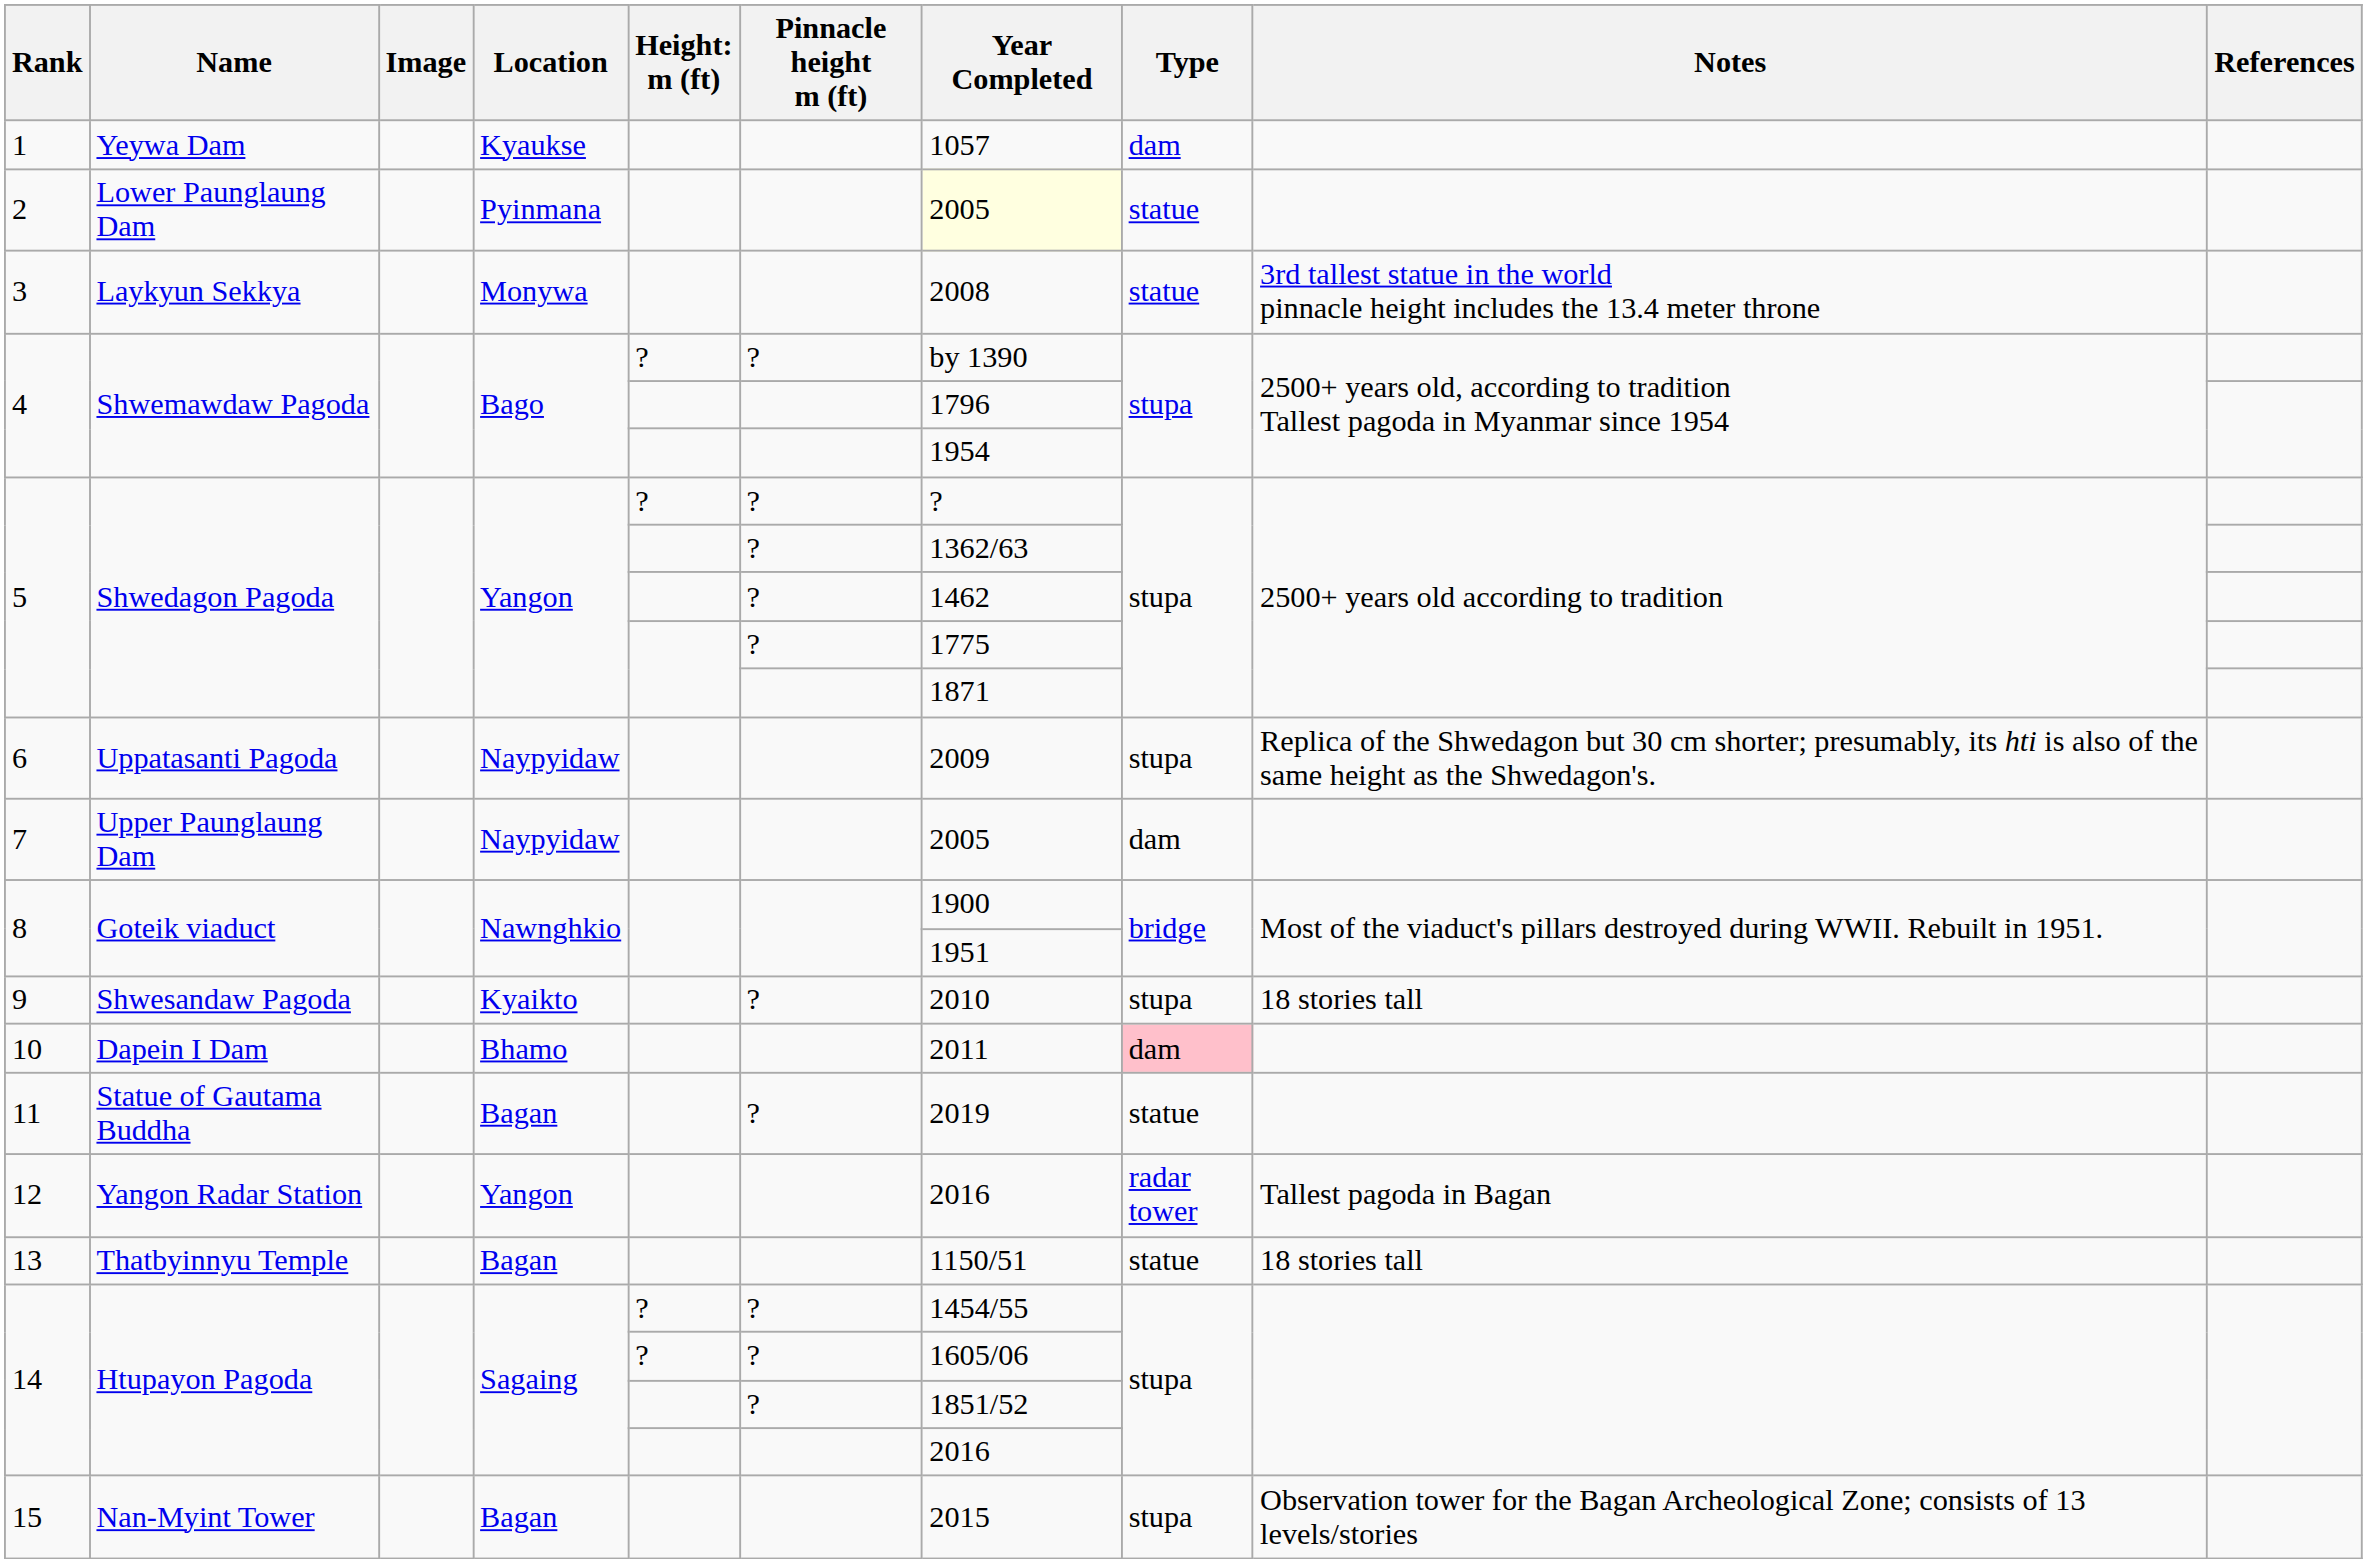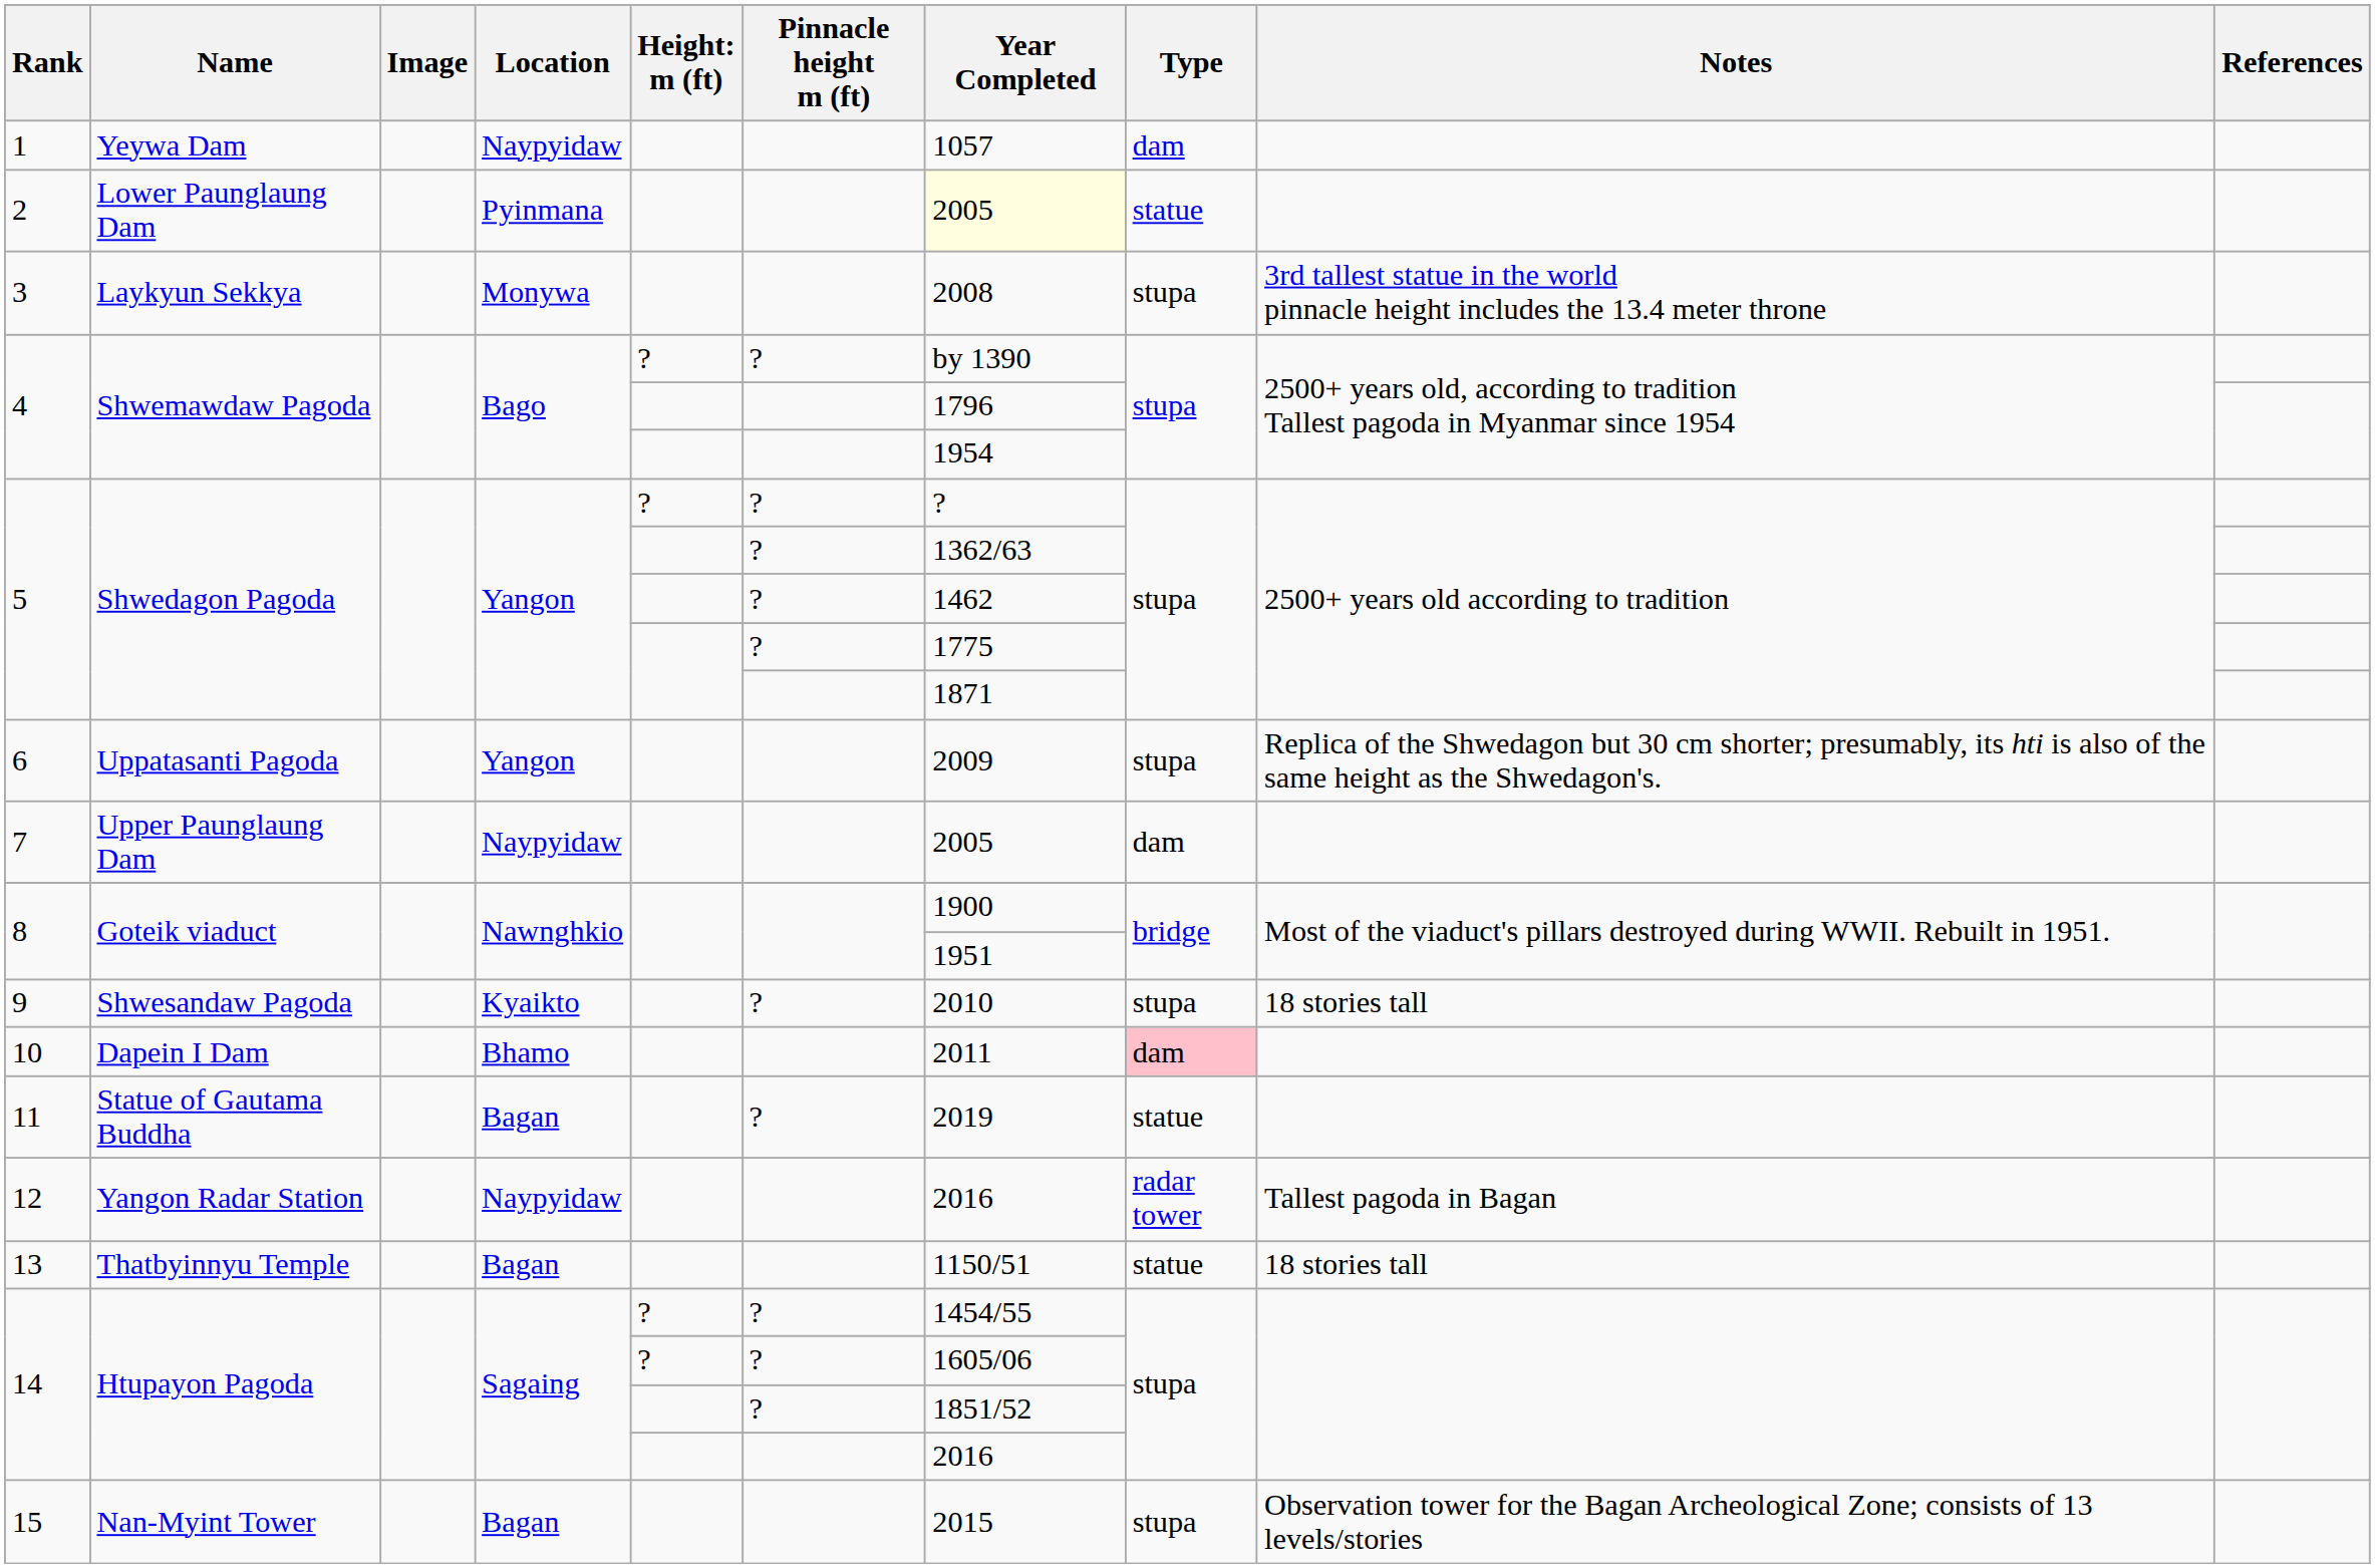1 | Location: Kyaukse -> Naypyidaw
3 | Type: statue -> stupa
6 | Location: Naypyidaw -> Yangon
12 | Location: Yangon -> Naypyidaw
